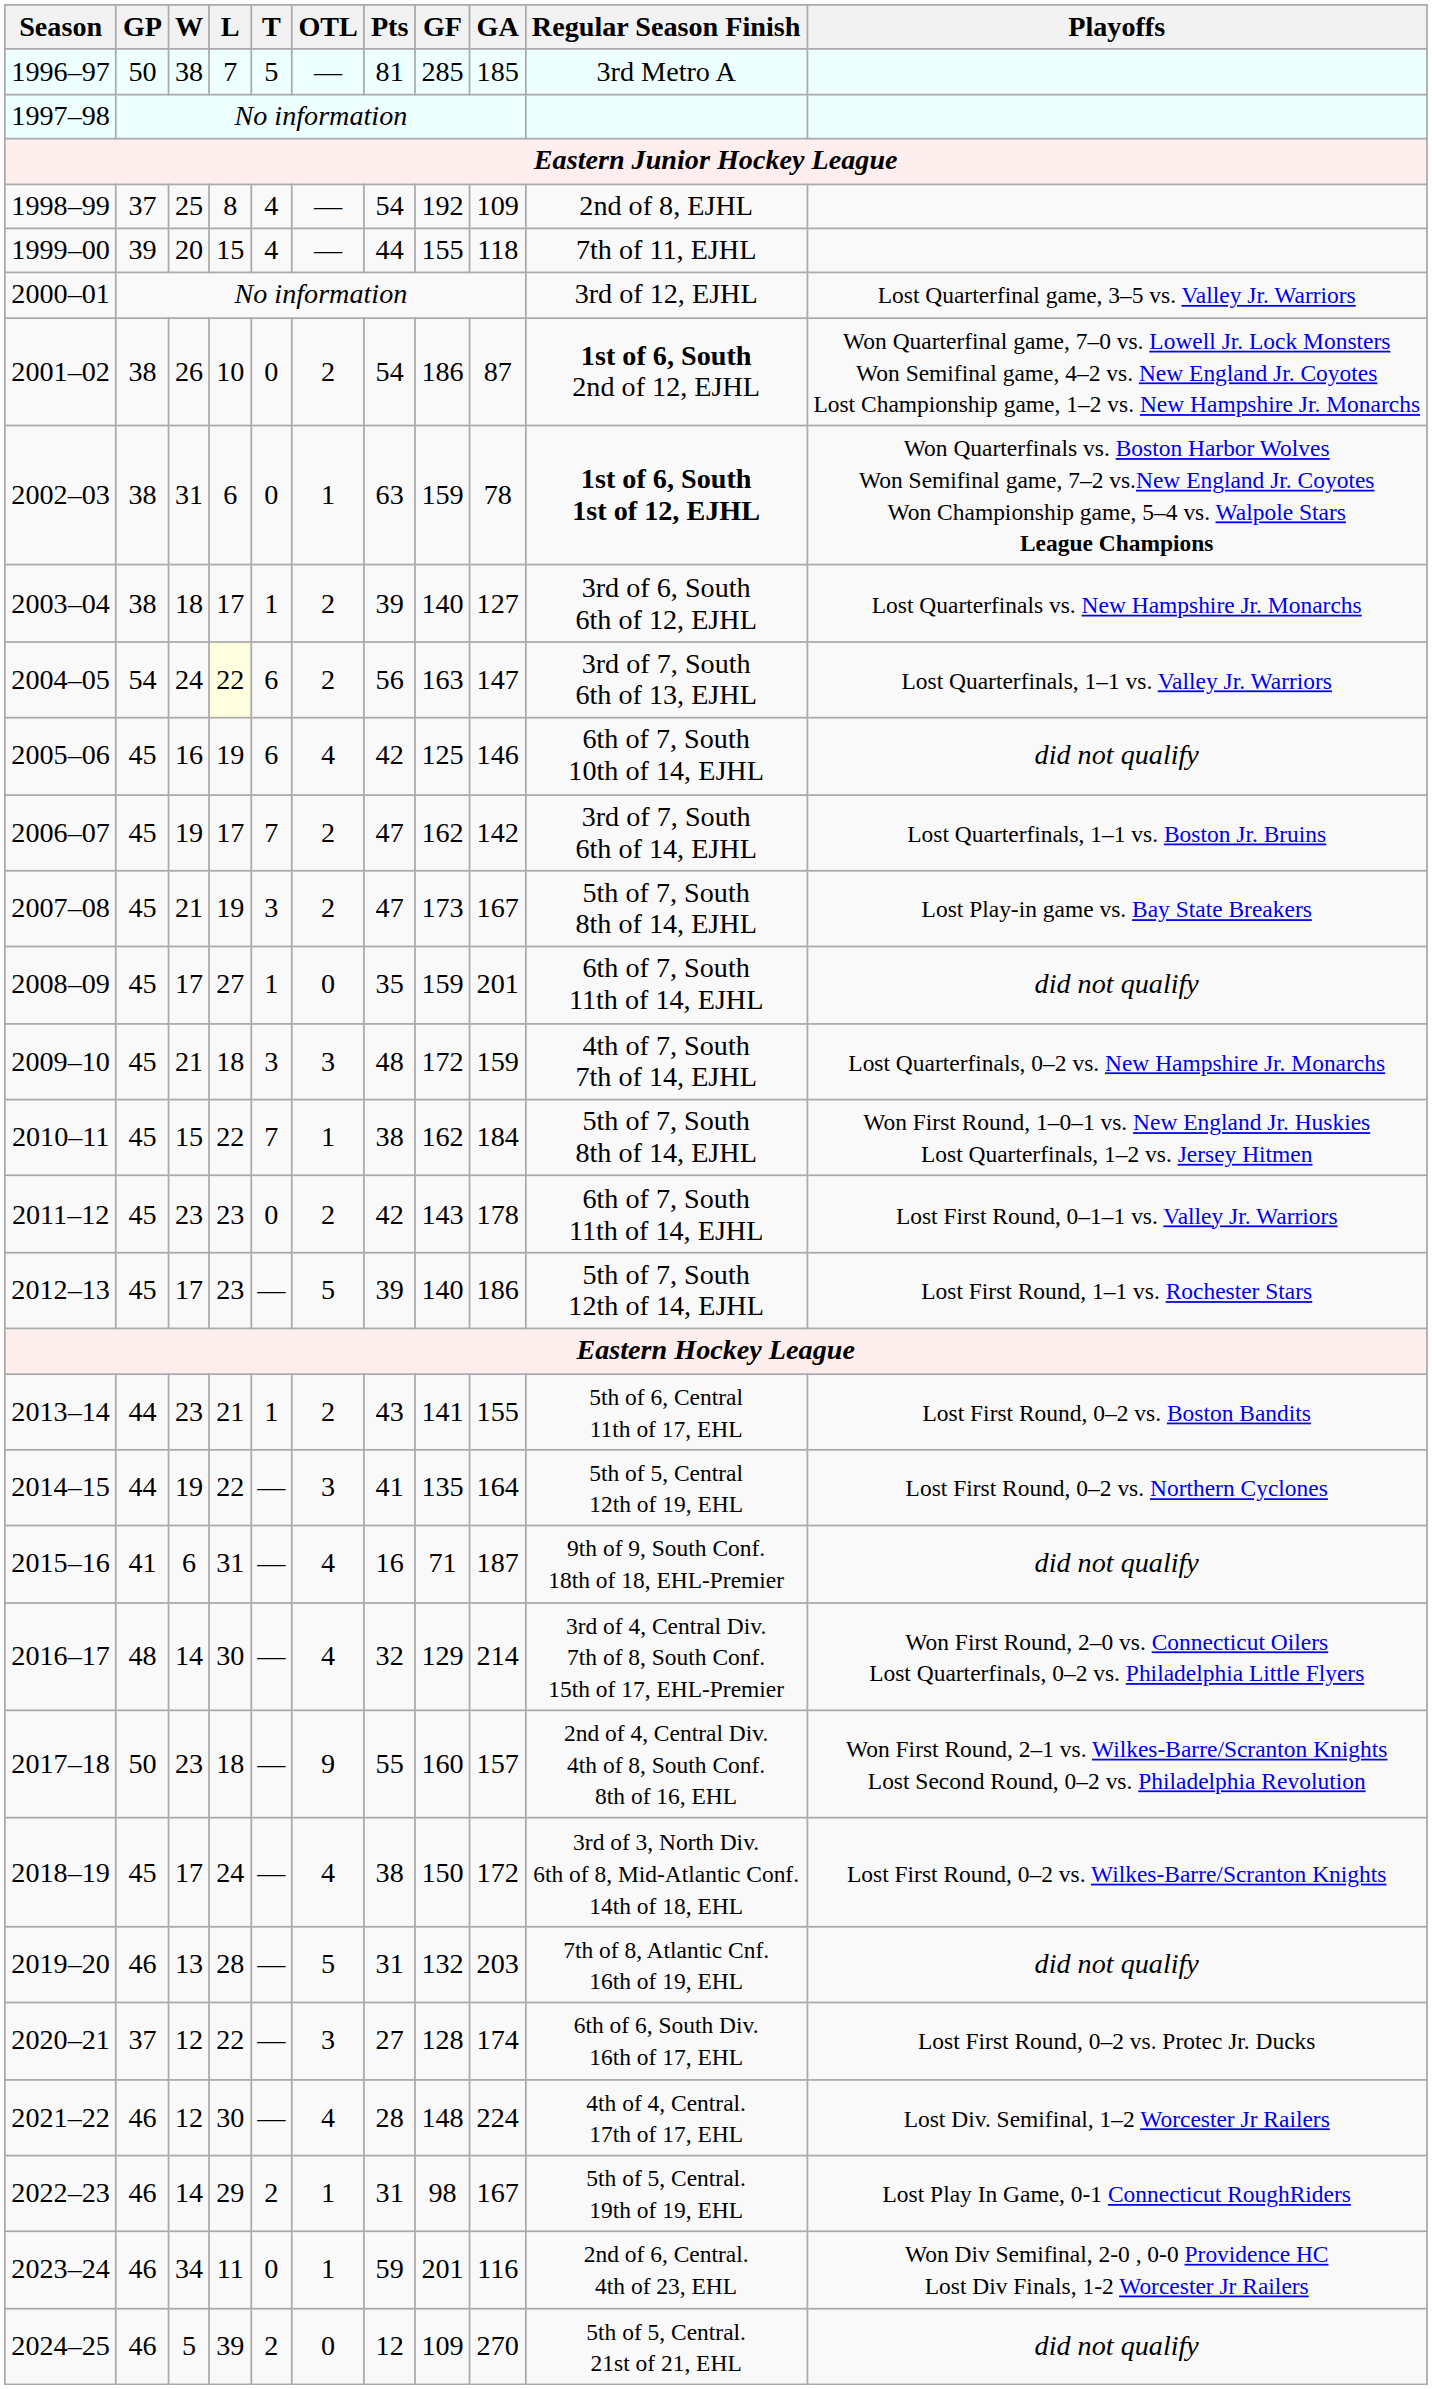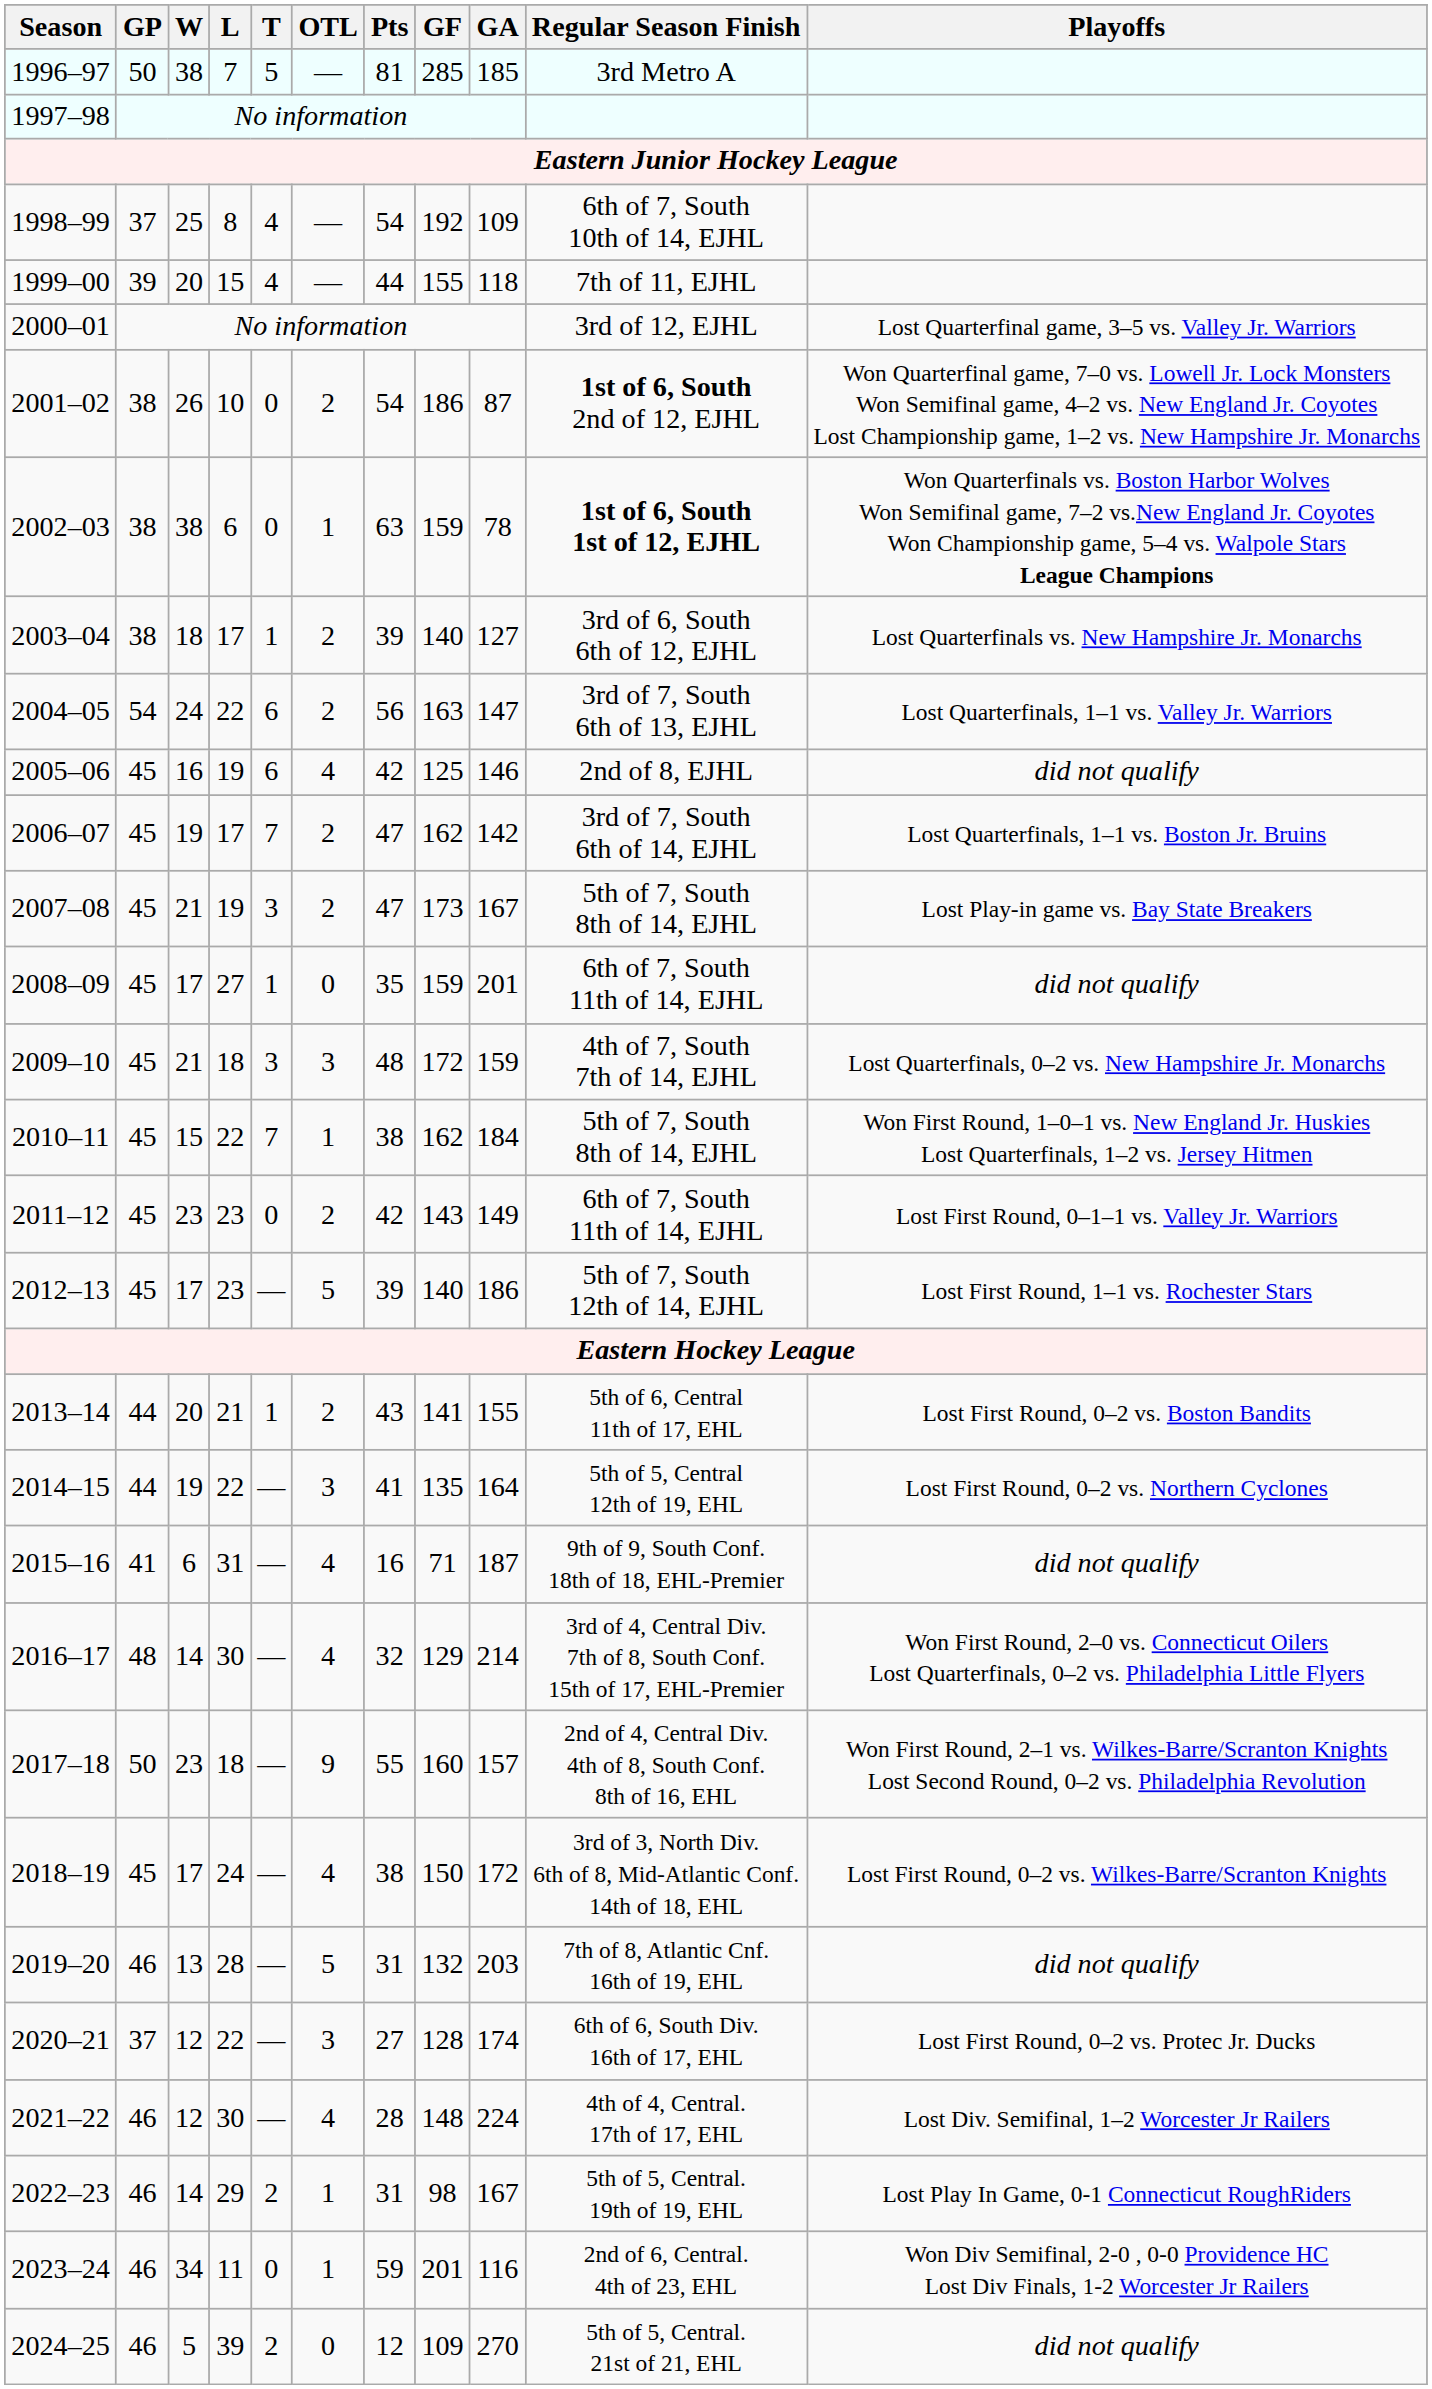1998–99 | Regular Season Finish: 2nd of 8, EJHL -> 6th of 7, South 10th of 14, EJHL
2002–03 | W: 31 -> 38
2004–05 | L: lightyellow background -> no background
2005–06 | Regular Season Finish: 6th of 7, South 10th of 14, EJHL -> 2nd of 8, EJHL
2011–12 | GA: 178 -> 149
2013–14 | W: 23 -> 20
